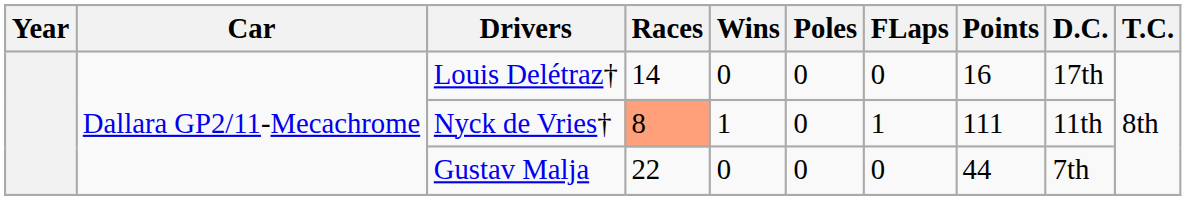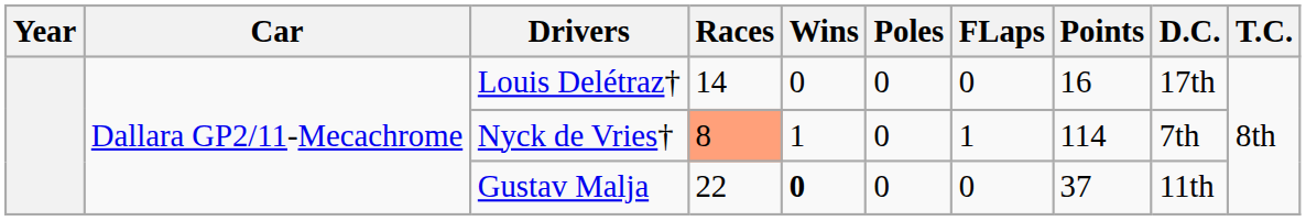Nyck de Vries† | Points: 111 -> 114
Nyck de Vries† | D.C.: 11th -> 7th
Gustav Malja | Wins: normal -> bold
Gustav Malja | Points: 44 -> 37
Gustav Malja | D.C.: 7th -> 11th
